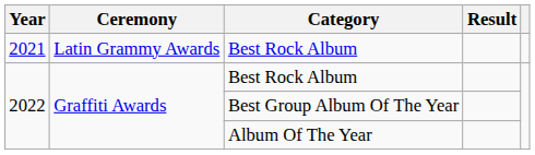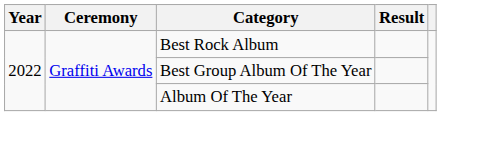- row: 2021 | Latin Grammy Awards | Best Rock Album
